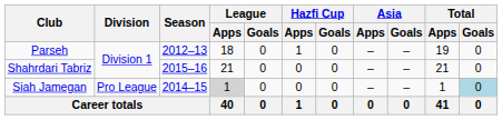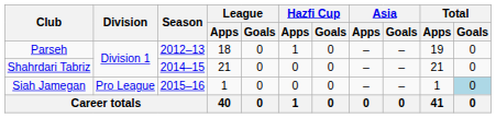Shahrdari Tabriz | Season: 2015–16 -> 2014–15
Siah Jamegan | Season: 2014–15 -> 2015–16
Siah Jamegan | League / Apps: lightgrey background -> no background
